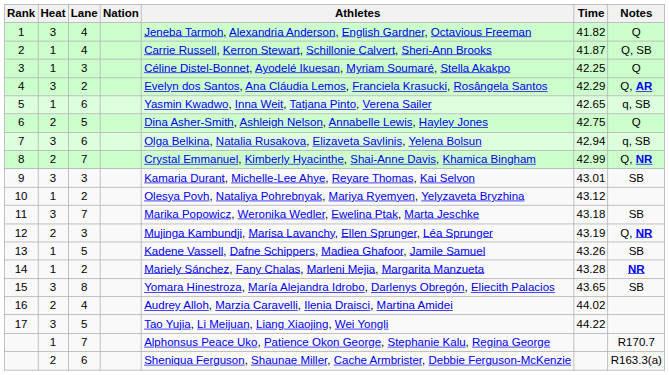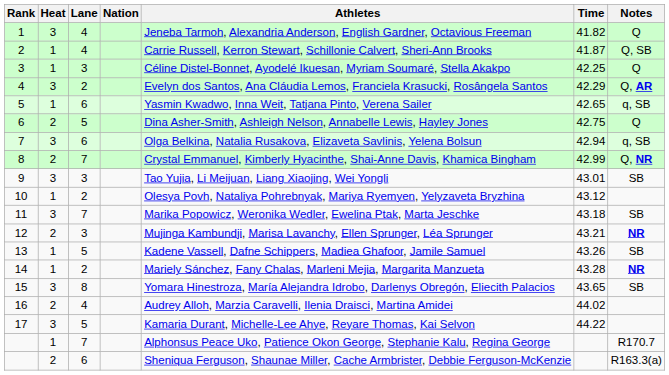9 | Athletes: Kamaria Durant, Michelle-Lee Ahye, Reyare Thomas, Kai Selvon -> Tao Yujia, Li Meijuan, Liang Xiaojing, Wei Yongli
12 | Time: 43.19 -> 43.21
12 | Notes: Q, NR -> NR
17 | Athletes: Tao Yujia, Li Meijuan, Liang Xiaojing, Wei Yongli -> Kamaria Durant, Michelle-Lee Ahye, Reyare Thomas, Kai Selvon
